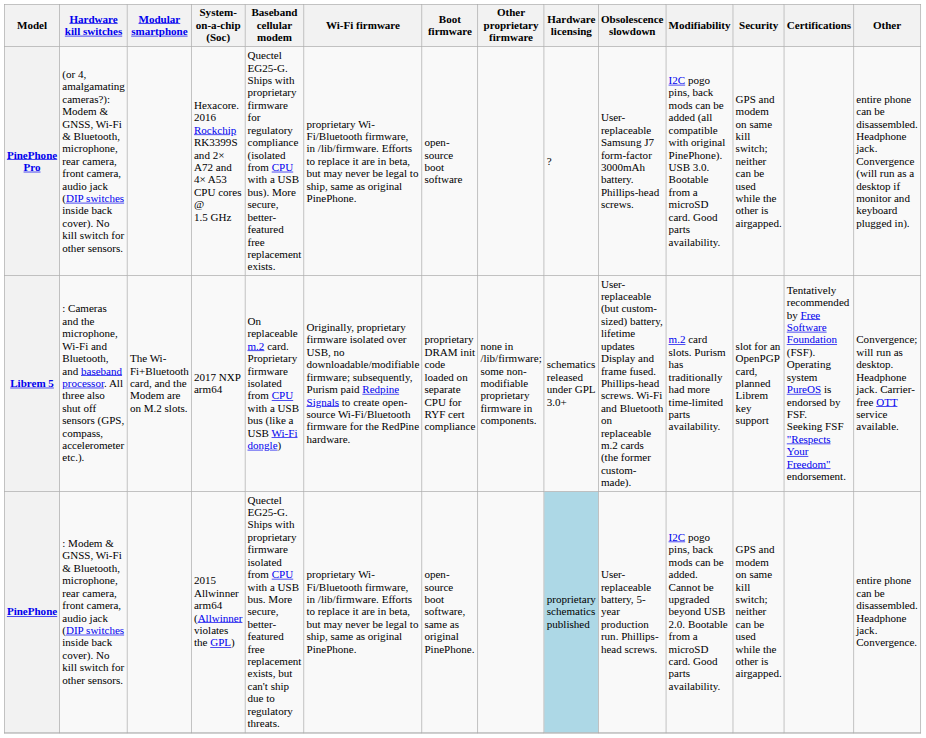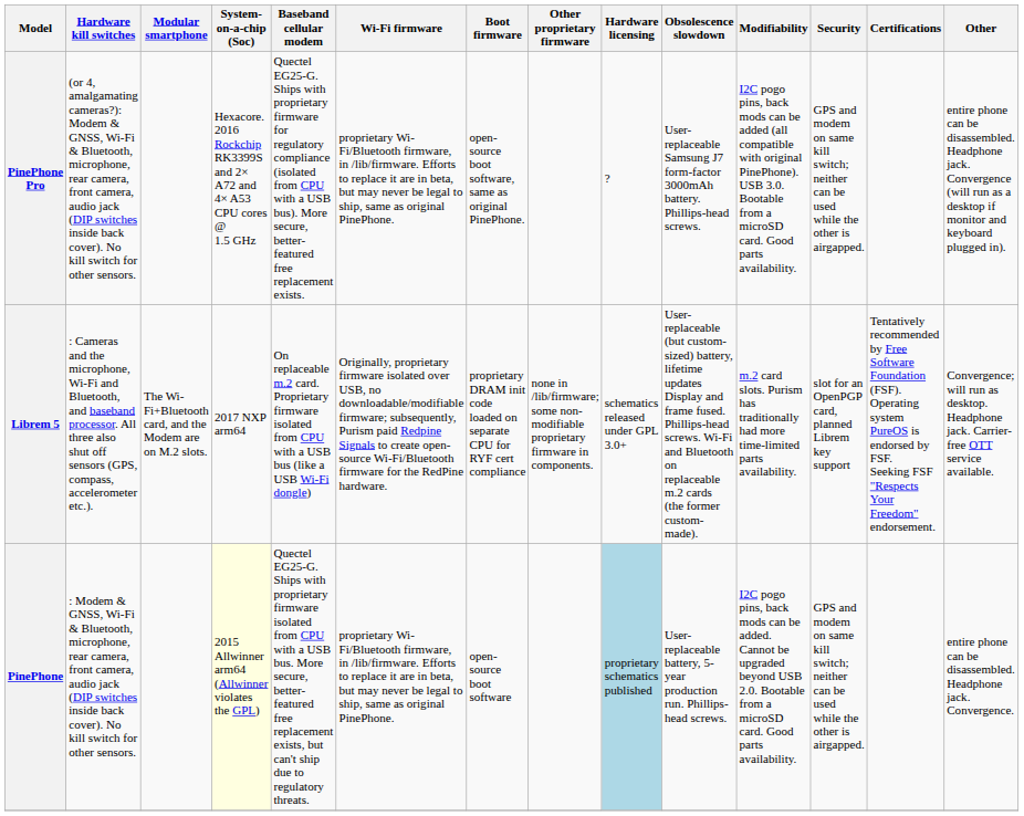PinePhone Pro | Boot firmware: open-source boot software -> open-source boot software, same as original PinePhone.
PinePhone | System-on-a-chip (Soc): no background -> lightyellow background
PinePhone | Boot firmware: open-source boot software, same as original PinePhone. -> open-source boot software
